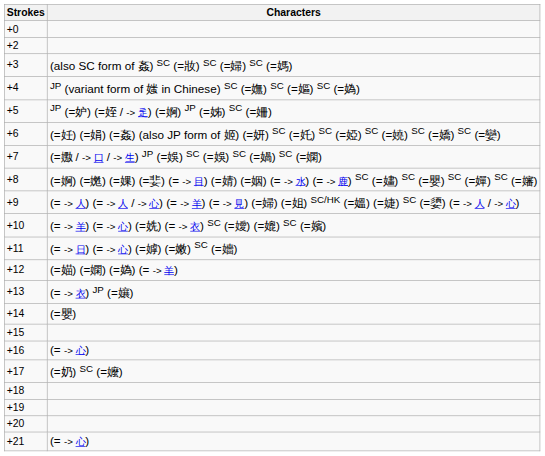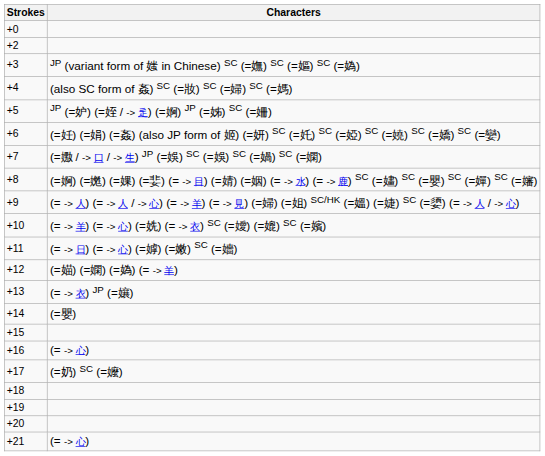+3 | Characters: (also SC form of 姦) SC (=妝) SC (=婦) SC (=媽) -> JP (variant form of 媸 in Chinese) SC (=嫵) SC (=嫗) SC (=媯)
+4 | Characters: JP (variant form of 媸 in Chinese) SC (=嫵) SC (=嫗) SC (=媯) -> (also SC form of 姦) SC (=妝) SC (=婦) SC (=媽)
